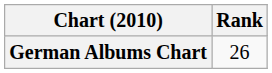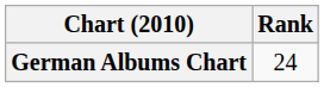German Albums Chart | Rank: 26 -> 24
